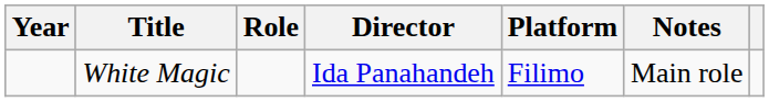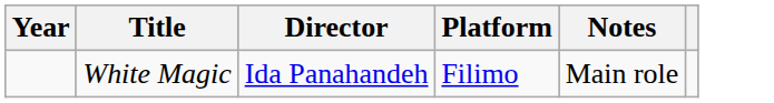- column: Role
